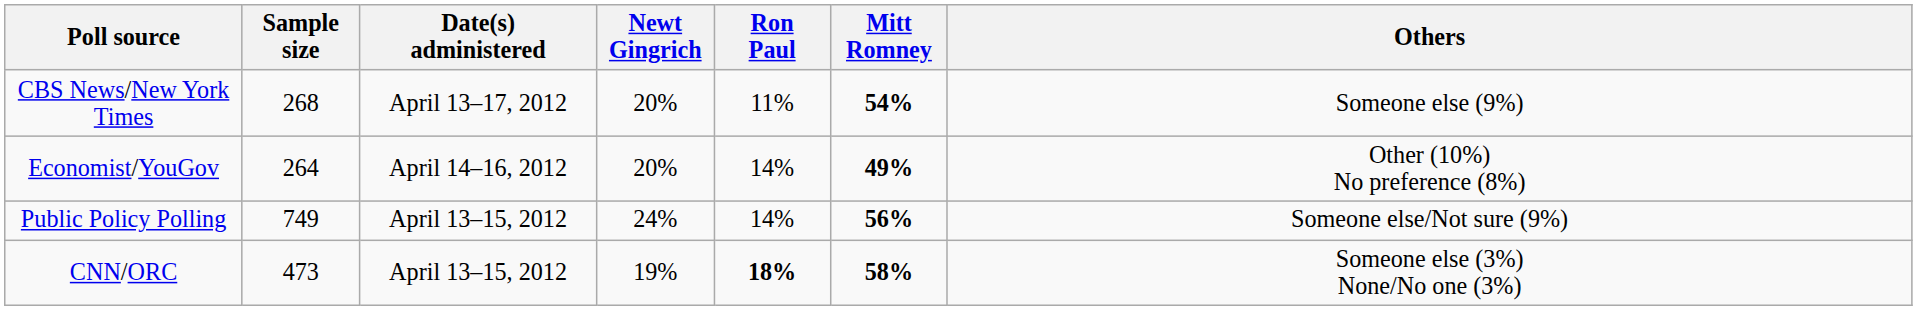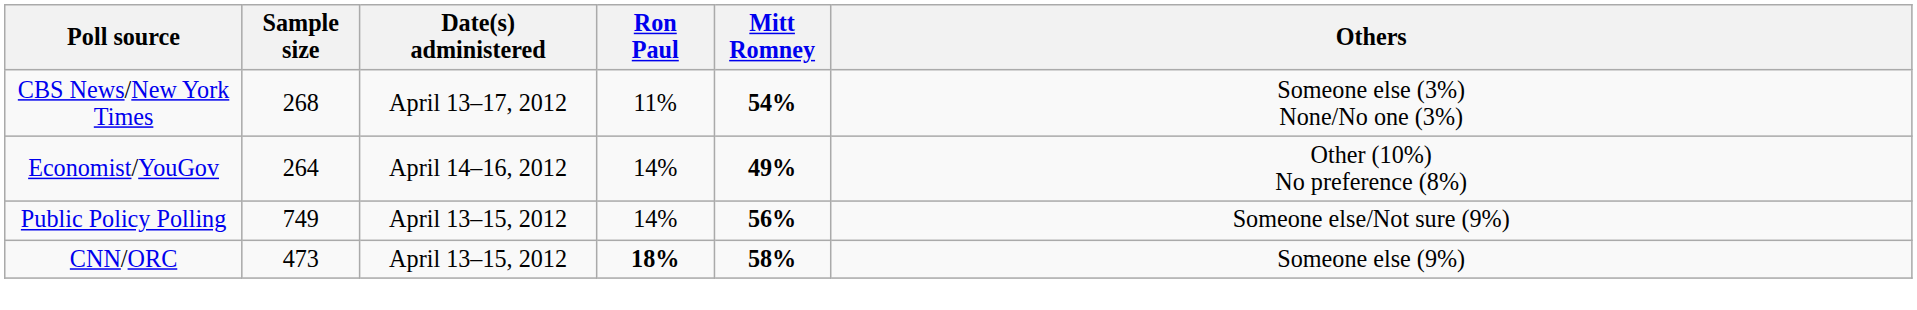- column: Newt Gingrich | 20% | 20% | 24% | 19%
CBS News/New York Times | Others: Someone else (9%) -> Someone else (3%) None/No one (3%)
CNN/ORC | Others: Someone else (3%) None/No one (3%) -> Someone else (9%)
